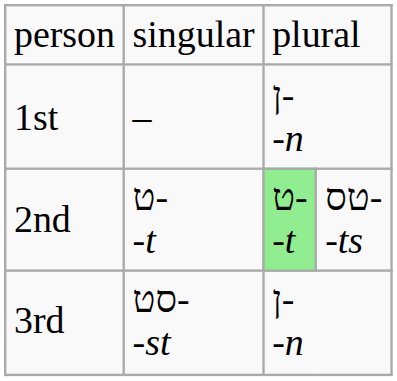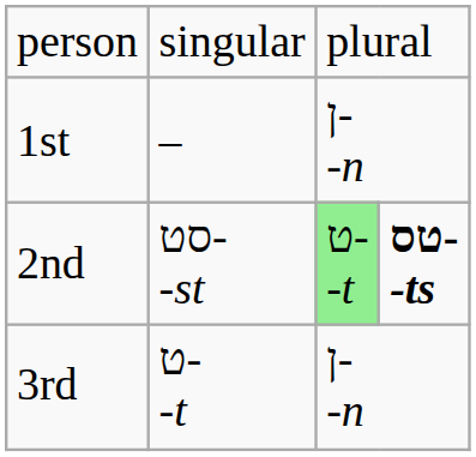2nd | column 2: ט- -t -> סט- -st
2nd | column 4: normal -> bold
3rd | column 2: סט- -st -> ט- -t
